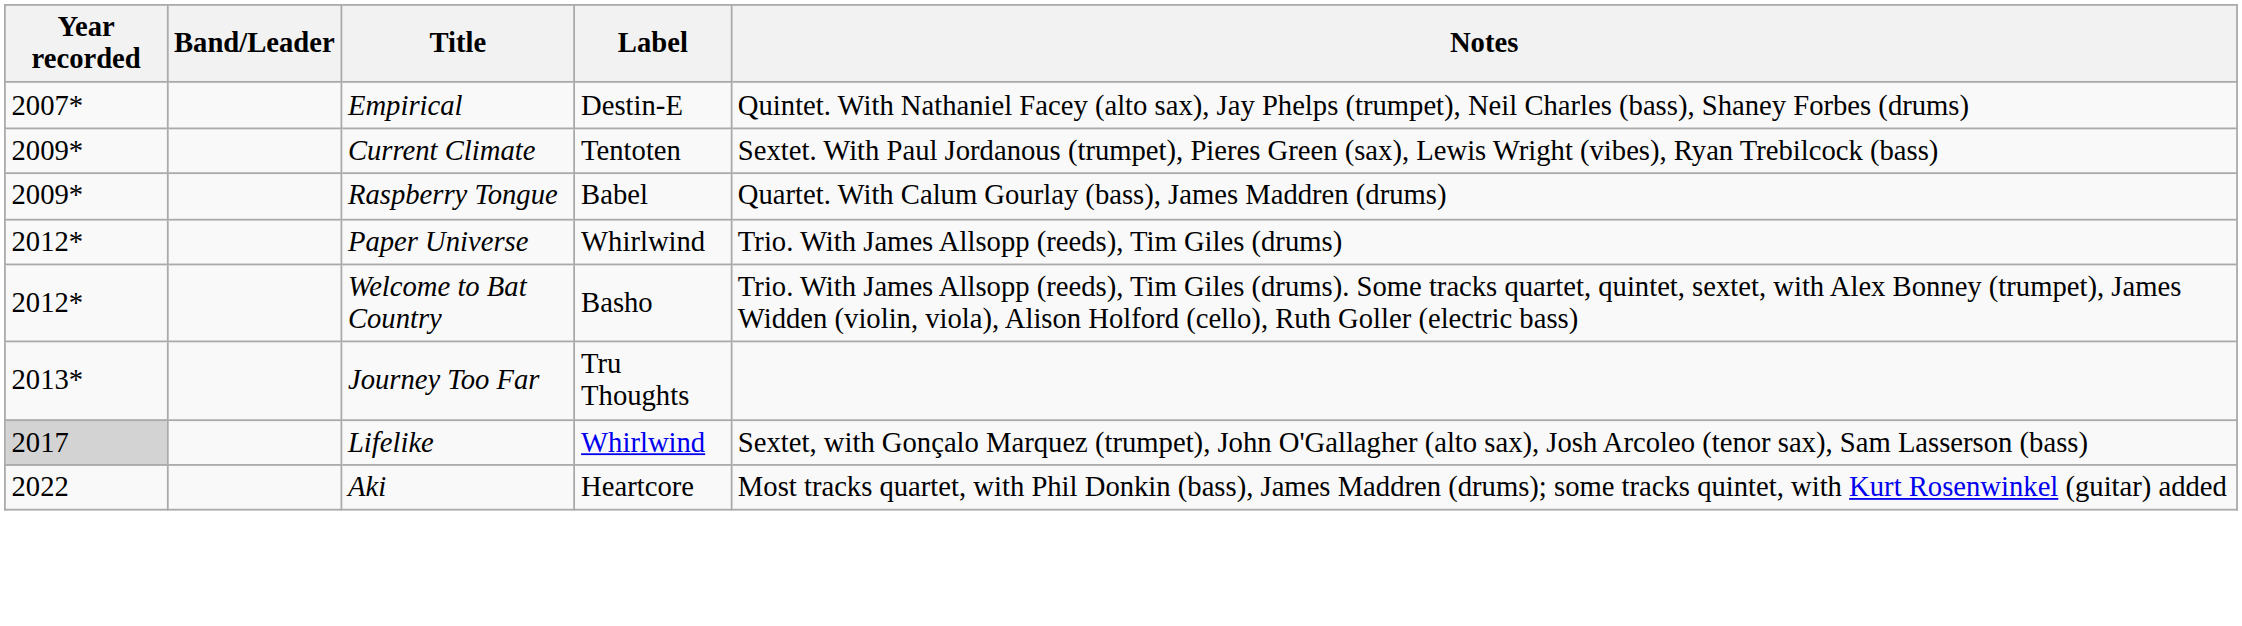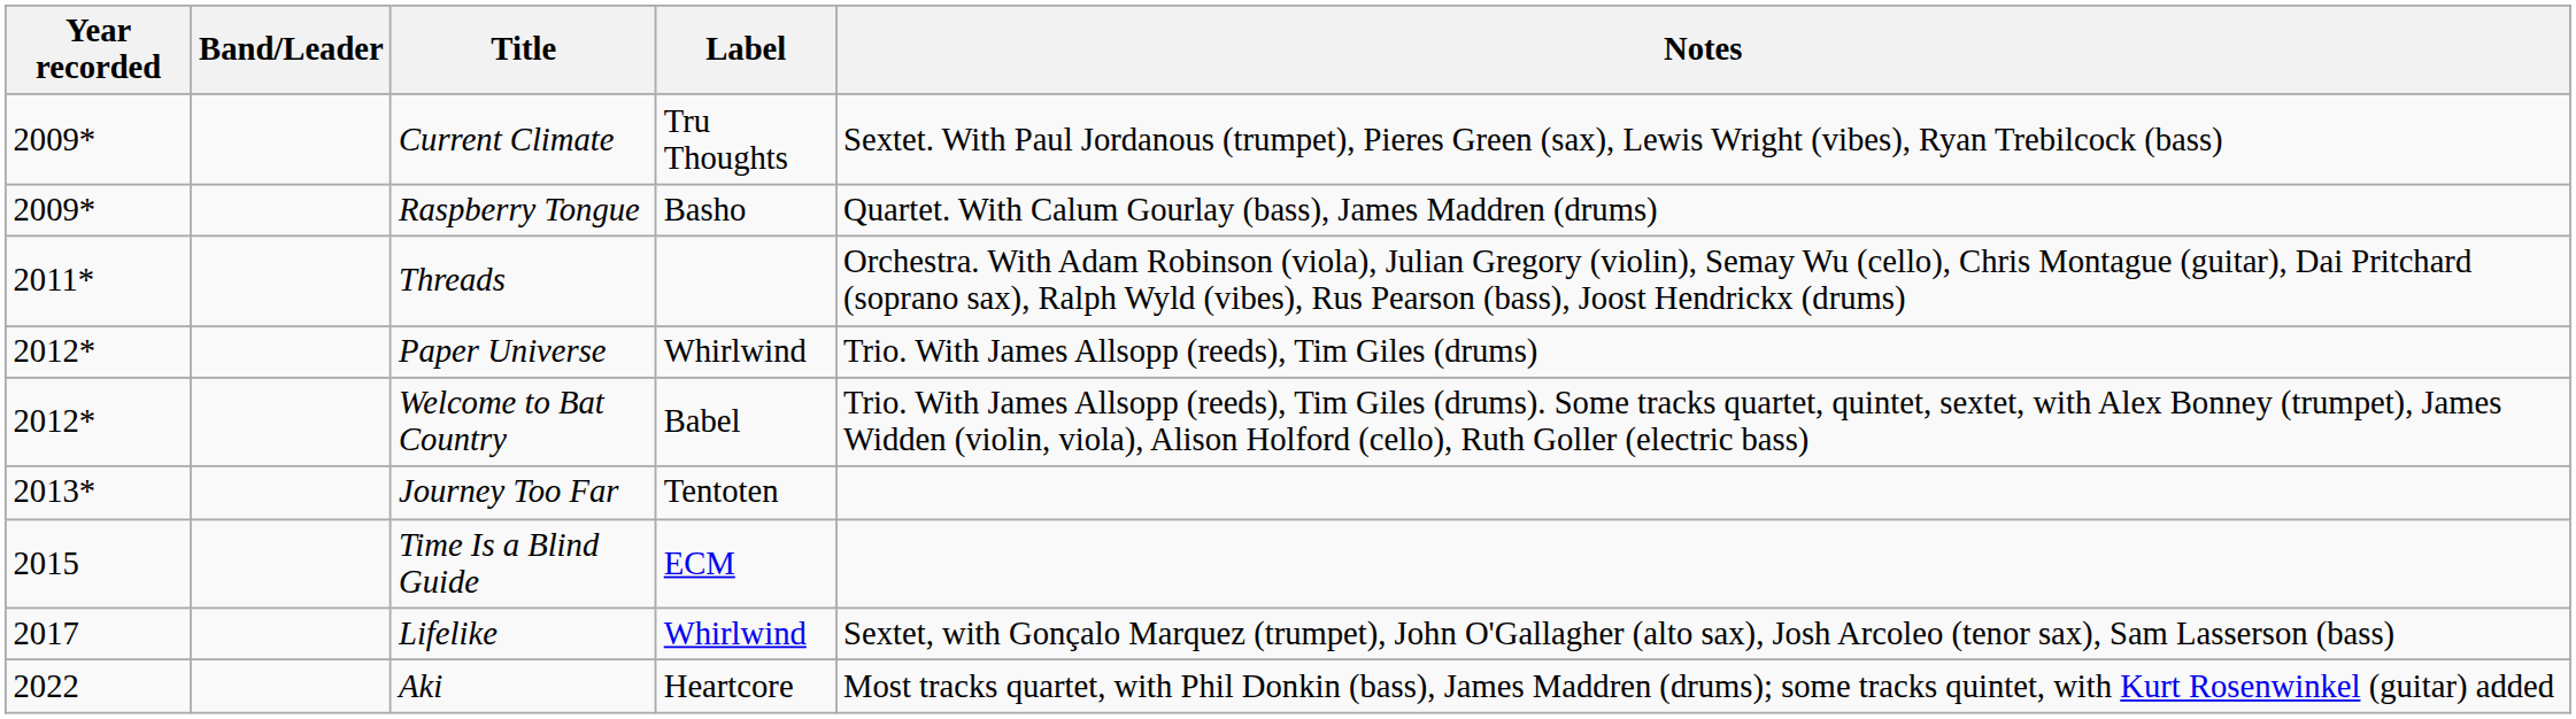- row: 2007* | Empirical | Destin-E | Quintet. With Nathaniel Facey (alto sax), Jay Phelps (trumpet), Neil Charles (bass), Shaney Forbes (drums)
Current Climate | Label: Tentoten -> Tru Thoughts
Raspberry Tongue | Label: Babel -> Basho
+ row: 2011* | Threads | Orchestra. With Adam Robinson (viola), Julian Gregory (violin), Semay Wu (cello), Chris Montague (guitar), Dai Pritchard (soprano sax), Ralph Wyld (vibes), Rus Pearson (bass), Joost Hendrickx (drums)
Welcome to Bat Country | Label: Basho -> Babel
Journey Too Far | Label: Tru Thoughts -> Tentoten
+ row: 2015 | Time Is a Blind Guide | ECM
Lifelike | Year recorded: lightgrey background -> no background
